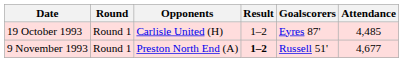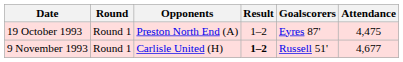19 October 1993 | Opponents: Carlisle United (H) -> Preston North End (A)
19 October 1993 | Attendance: 4,485 -> 4,475
9 November 1993 | Opponents: Preston North End (A) -> Carlisle United (H)
